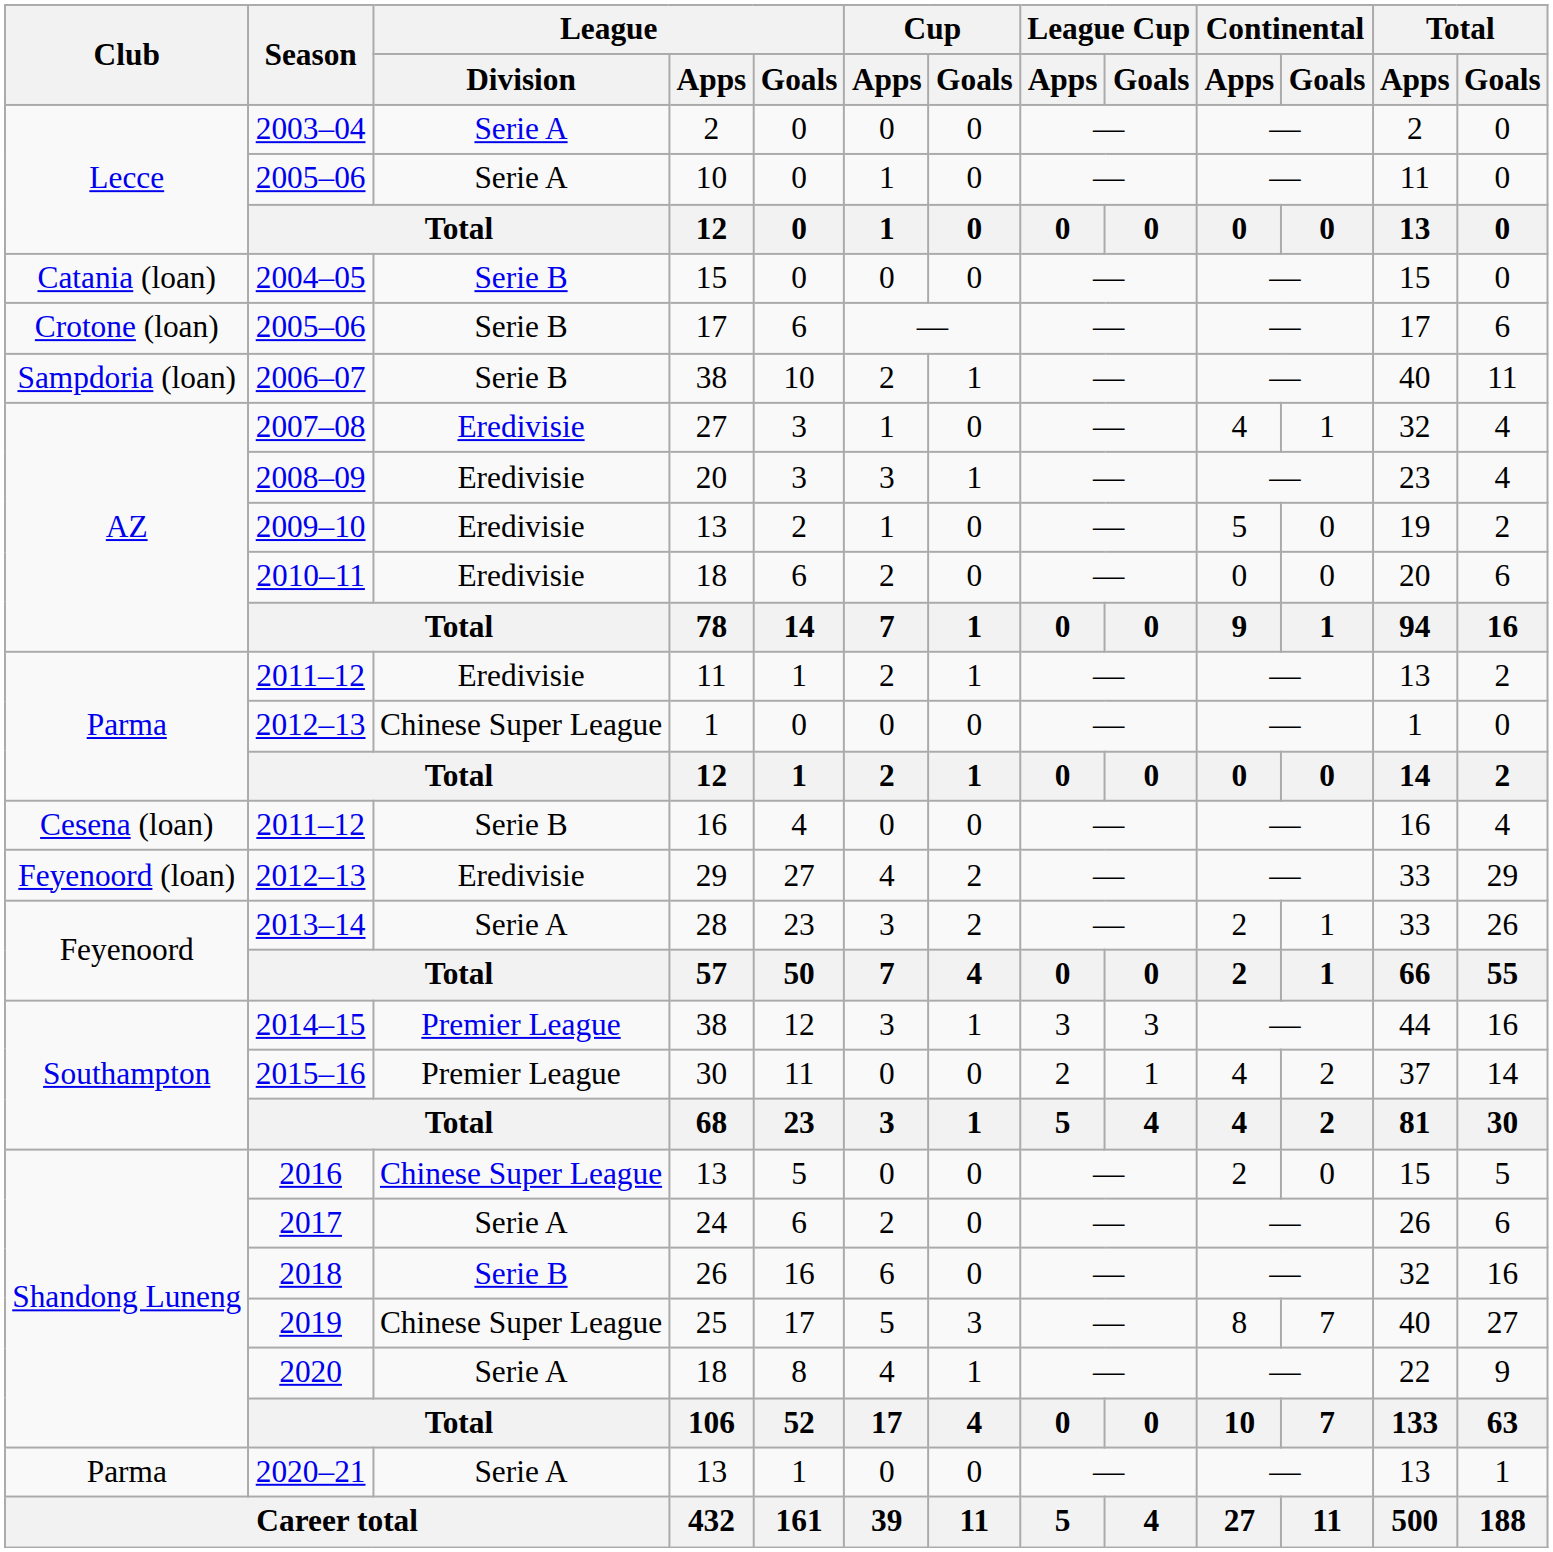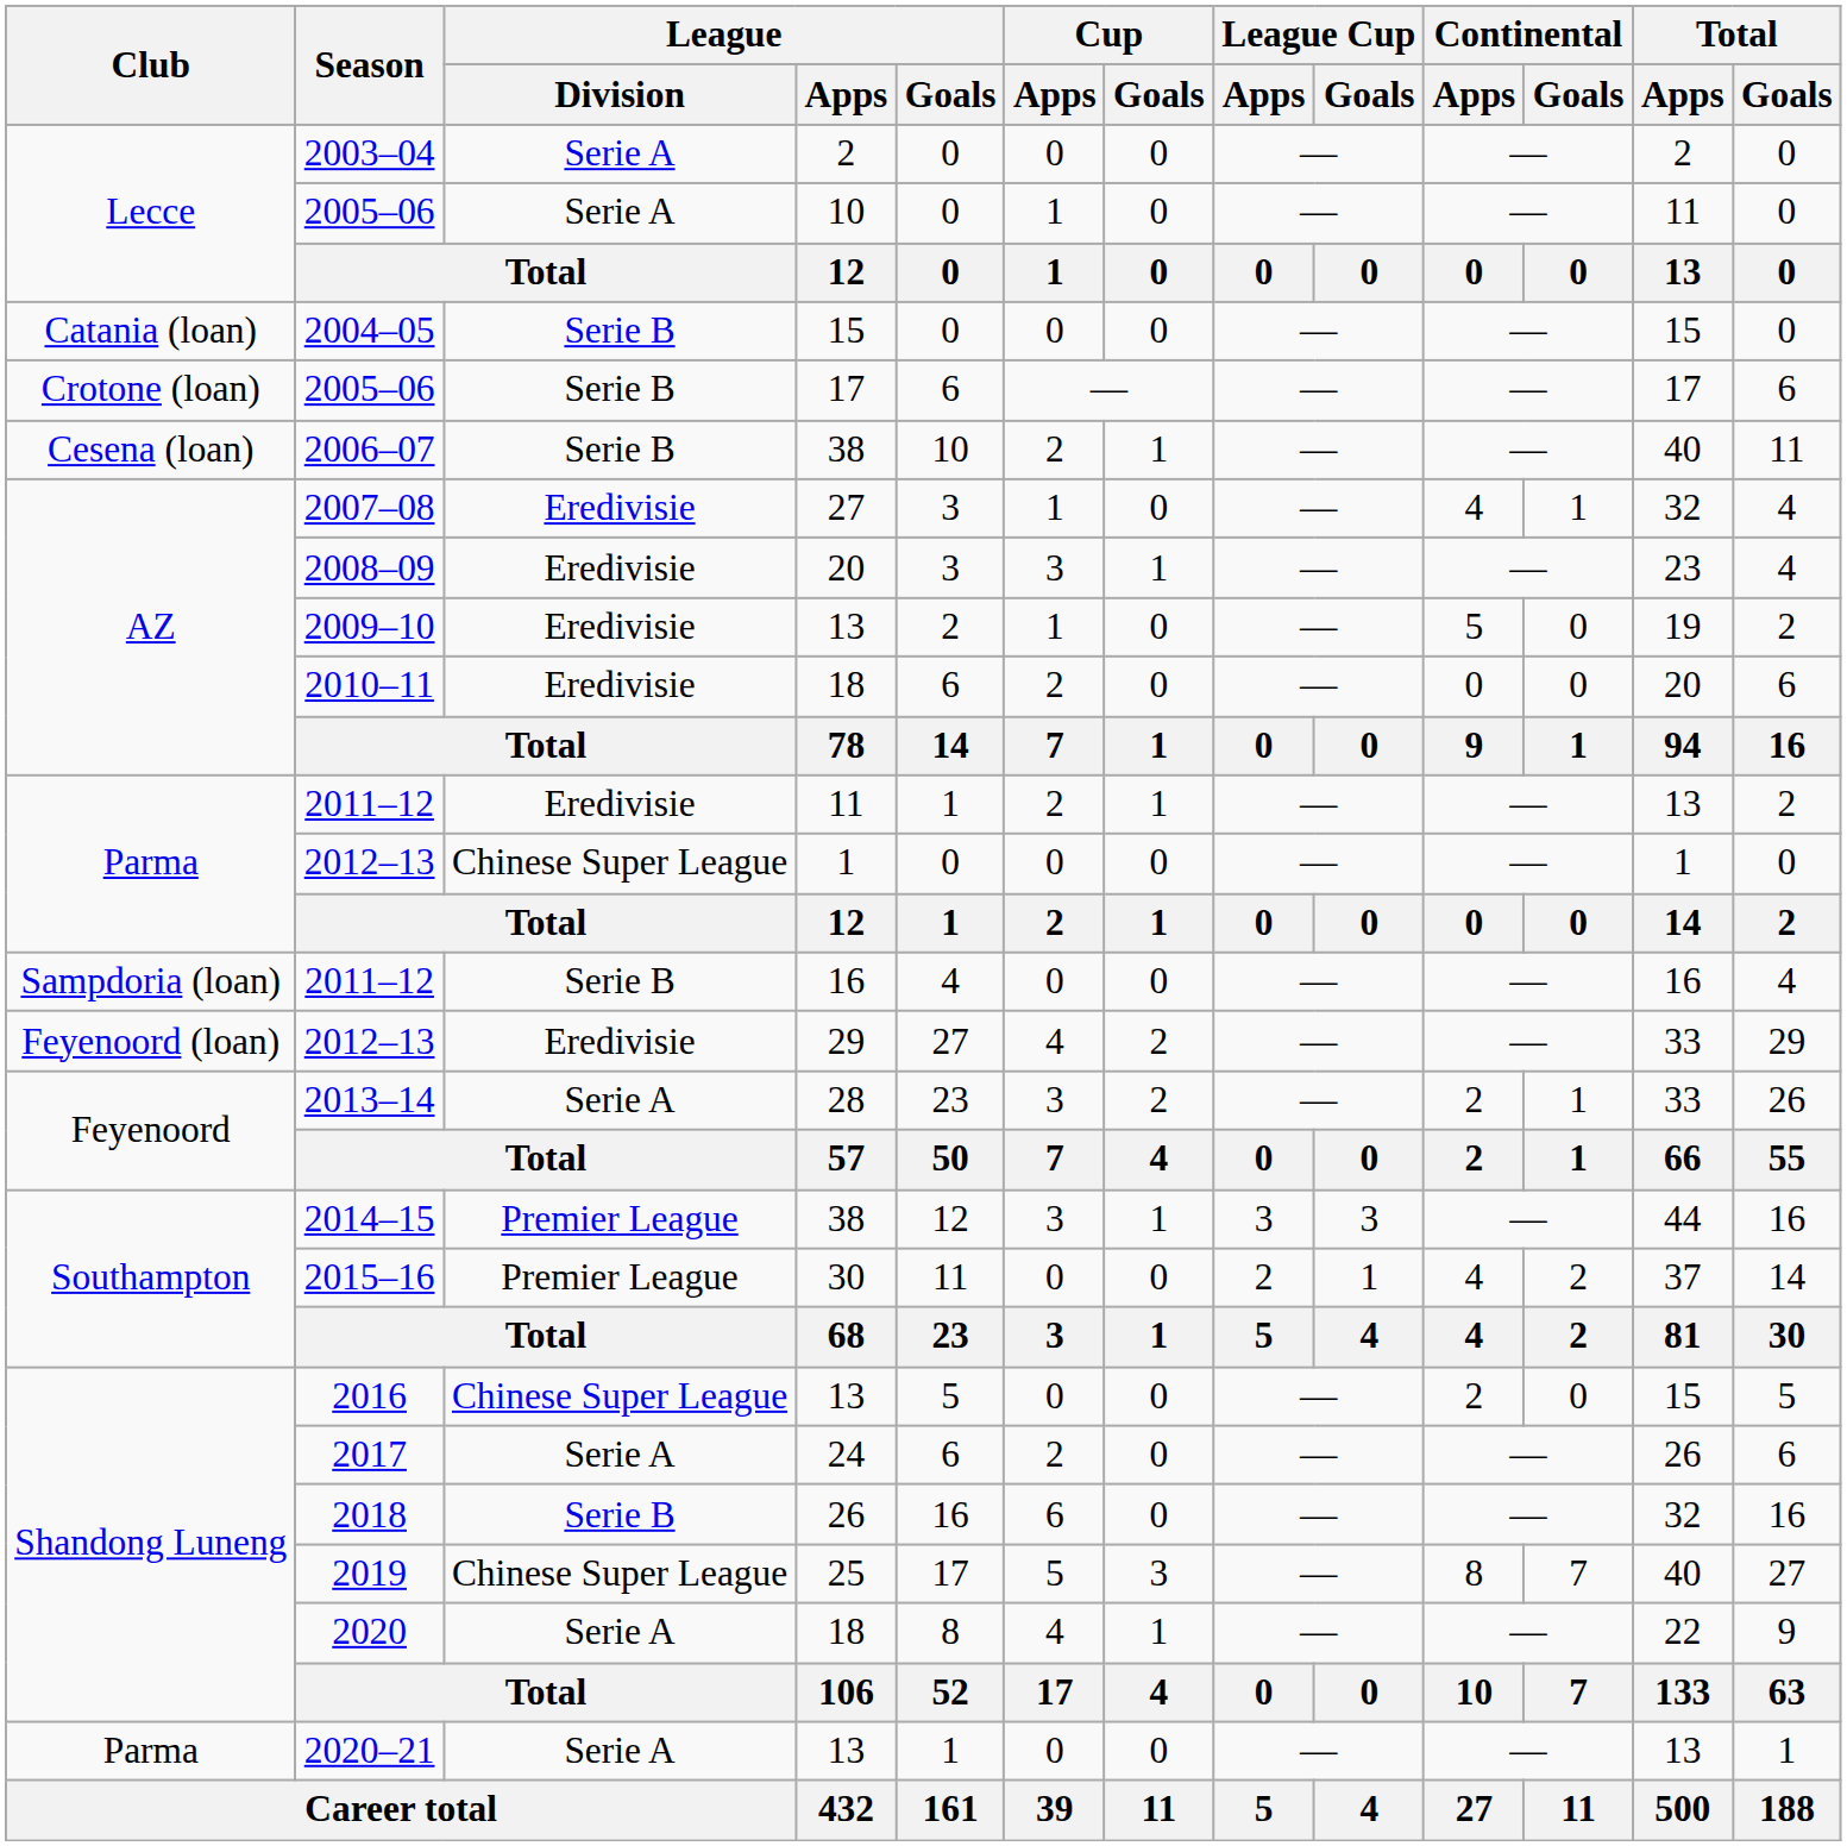2006–07 | Club: Sampdoria (loan) -> Cesena (loan)
2011–12 / 16 | Club: Cesena (loan) -> Sampdoria (loan)
